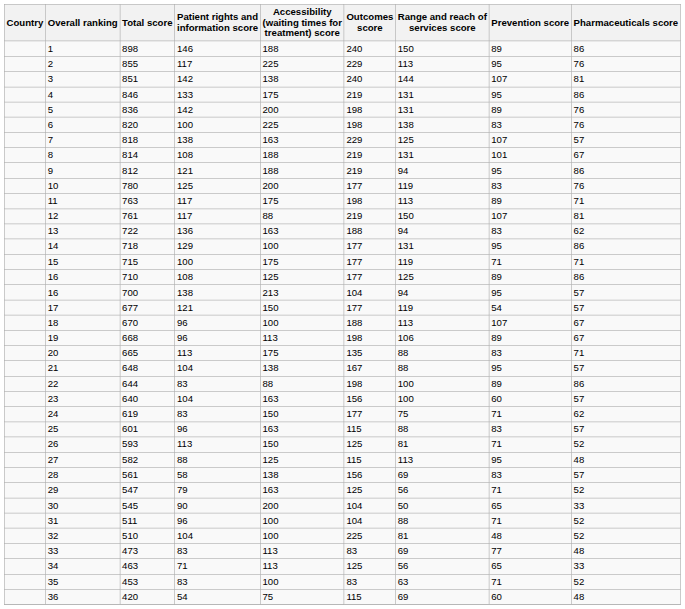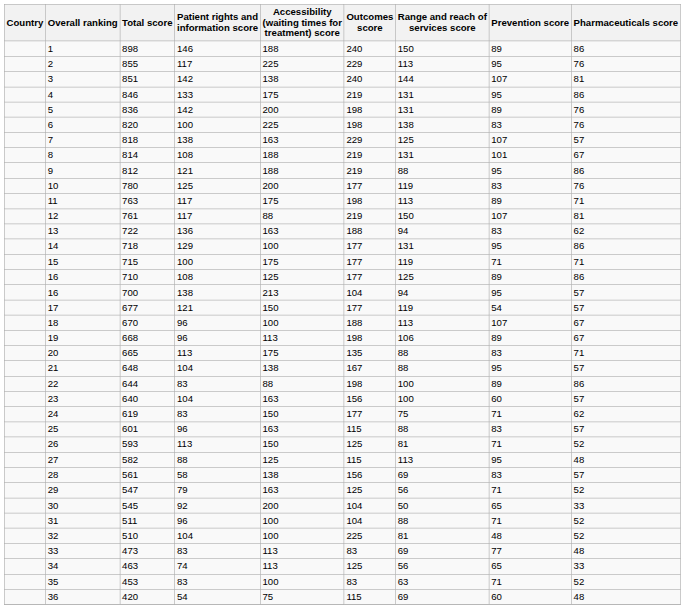812 | Range and reach of services score: 94 -> 88
545 | Patient rights and information score: 90 -> 92
463 | Patient rights and information score: 71 -> 74
